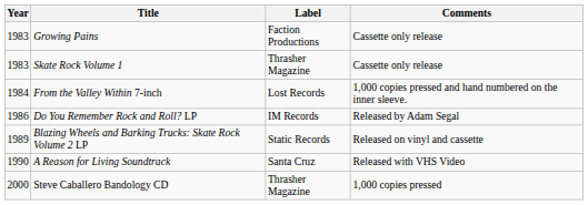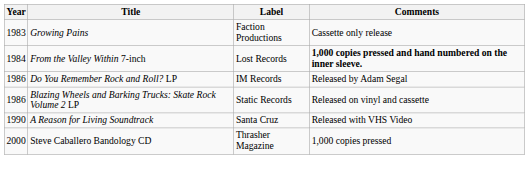- row: 1983 | Skate Rock Volume 1 | Thrasher Magazine | Cassette only release
From the Valley Within 7-inch | Comments: normal -> bold
Blazing Wheels and Barking Trucks: Skate Rock Volume 2 LP | Year: 1989 -> 1986
